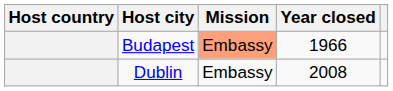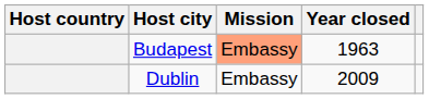Budapest | Year closed: 1966 -> 1963
Dublin | Year closed: 2008 -> 2009
